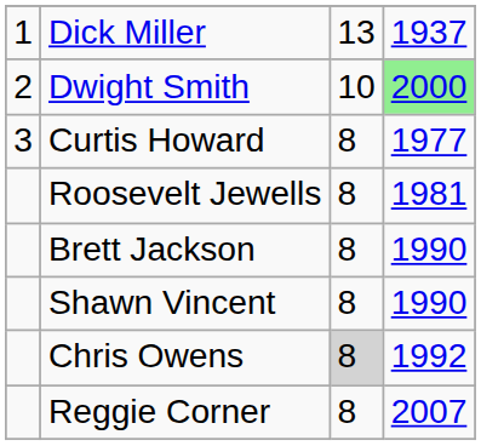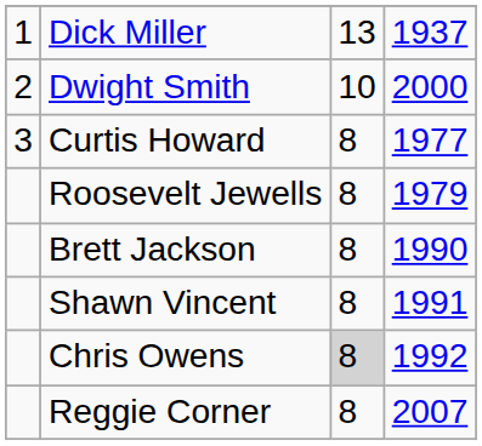Dwight Smith | column 4: lightgreen background -> no background
Roosevelt Jewells | column 4: 1981 -> 1979
Shawn Vincent | column 4: 1990 -> 1991
